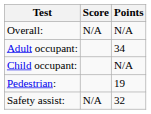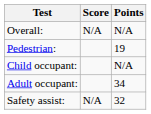rows swapped: Adult occupant: <-> Pedestrian:
